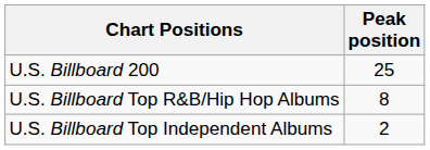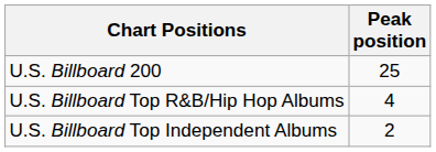U.S. Billboard Top R&B/Hip Hop Albums | Peak position: 8 -> 4
